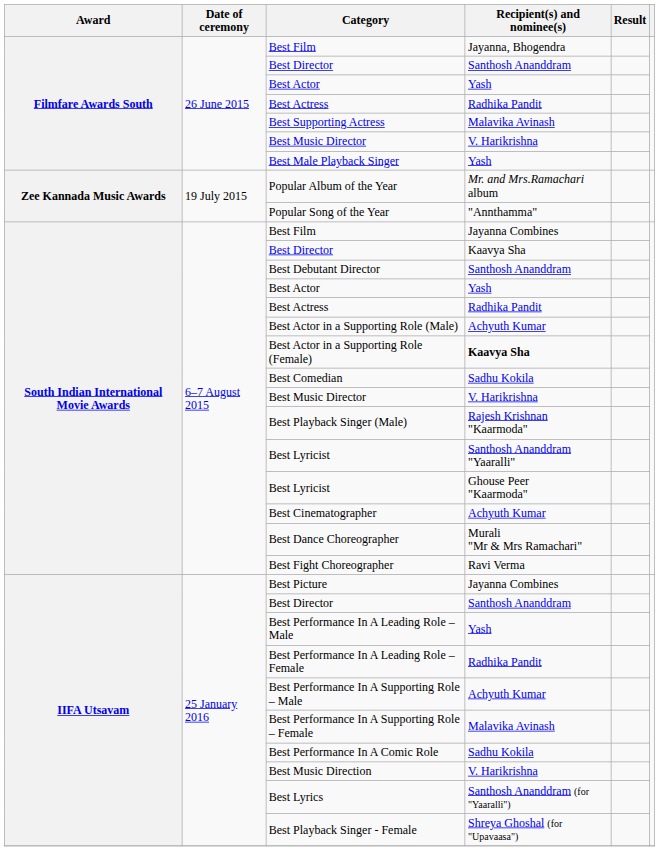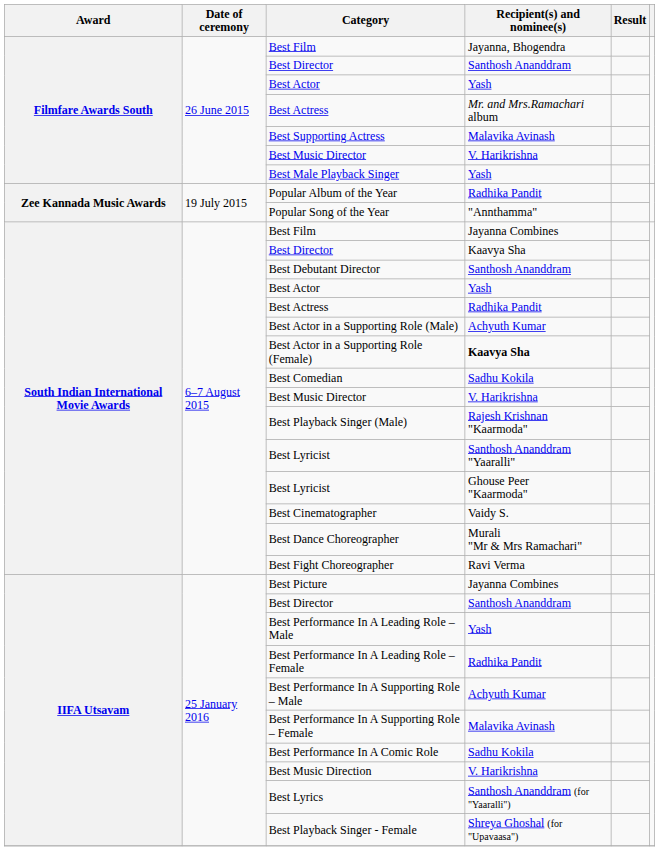Filmfare Awards South / Best Actress | Recipient(s) and nominee(s): Radhika Pandit -> Mr. and Mrs.Ramachari album
Popular Album of the Year | Recipient(s) and nominee(s): Mr. and Mrs.Ramachari album -> Radhika Pandit
Best Cinematographer | Recipient(s) and nominee(s): Achyuth Kumar -> Vaidy S.
